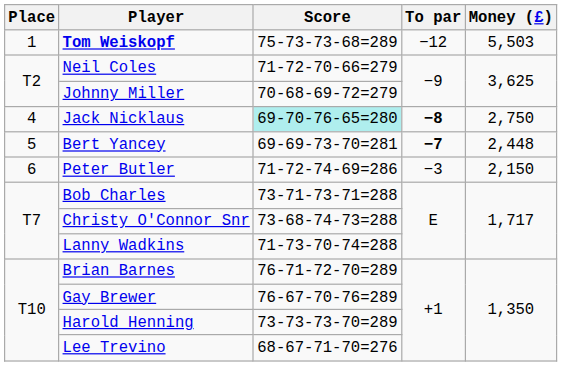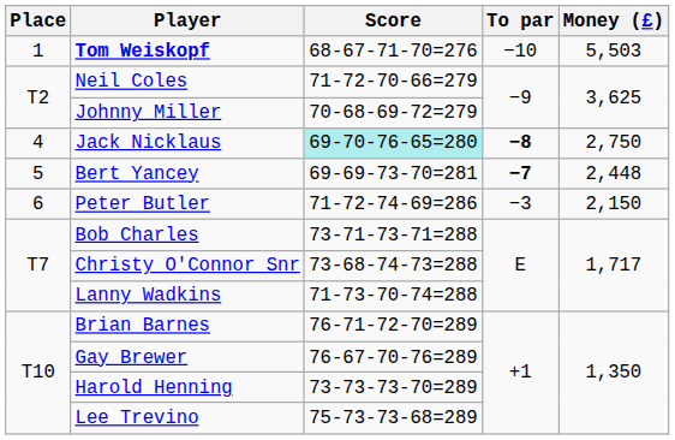Tom Weiskopf | Score: 75-73-73-68=289 -> 68-67-71-70=276
Tom Weiskopf | To par: −12 -> −10
Lee Trevino | Score: 68-67-71-70=276 -> 75-73-73-68=289
